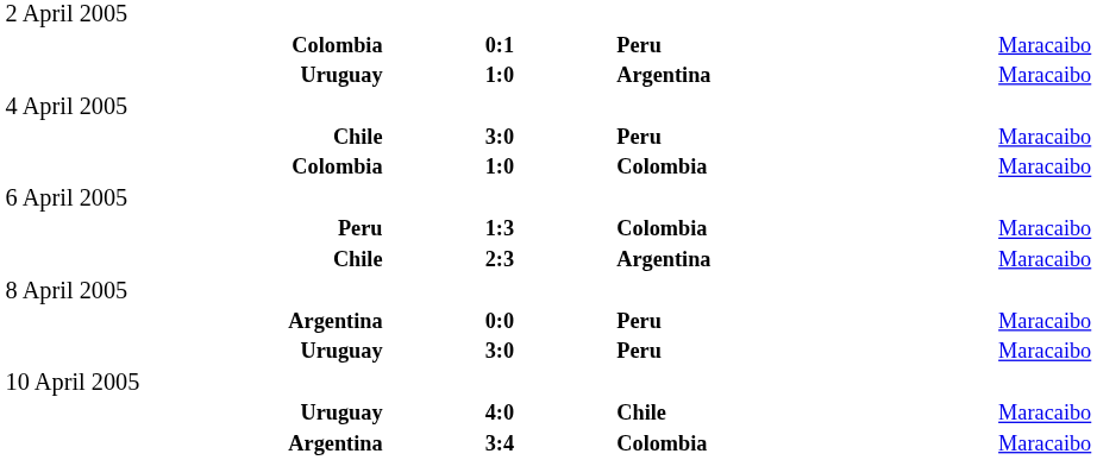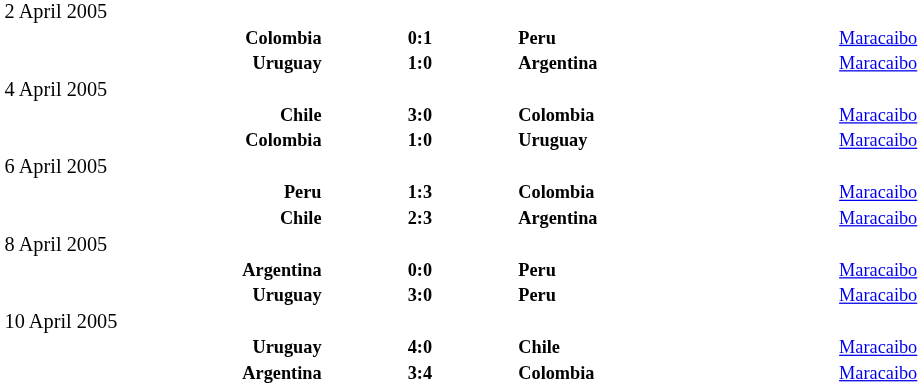Chile / 3:0 | column 3: Peru -> Colombia
Colombia / 1:0 | column 3: Colombia -> Uruguay
